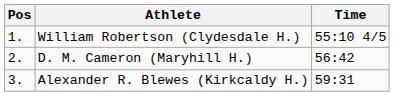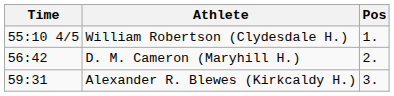columns swapped: Pos <-> Time
